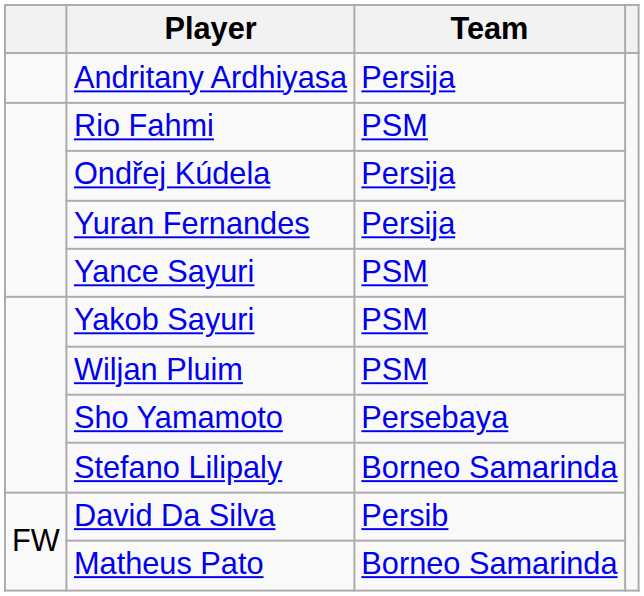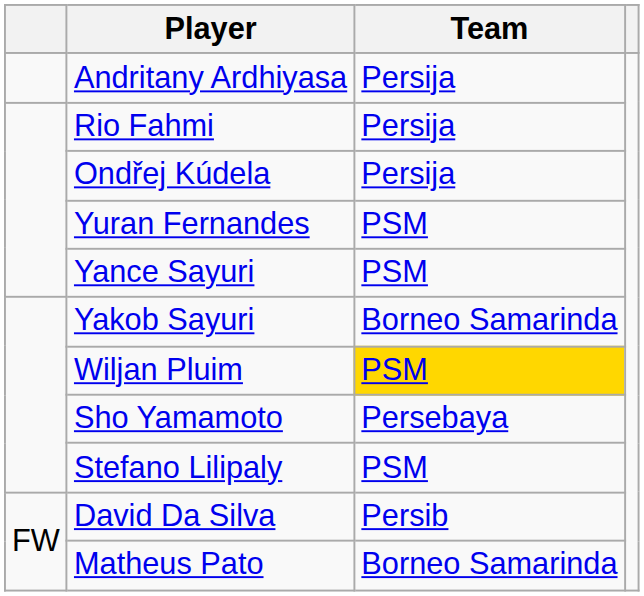Rio Fahmi | Team: PSM -> Persija
Yuran Fernandes | Team: Persija -> PSM
Yakob Sayuri | Team: PSM -> Borneo Samarinda
Wiljan Pluim | Team: no background -> gold background
Stefano Lilipaly | Team: Borneo Samarinda -> PSM
